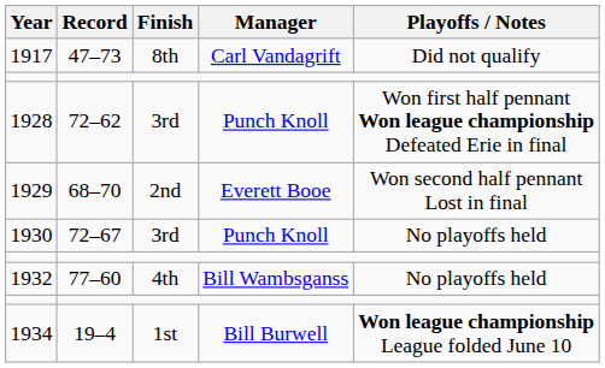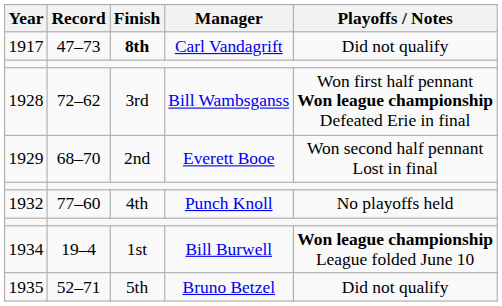1917 | Finish: normal -> bold
1928 | Manager: Punch Knoll -> Bill Wambsganss
- row: 1930 | 72–67 | 3rd | Punch Knoll | No playoffs held
1932 | Manager: Bill Wambsganss -> Punch Knoll
+ row: 1935 | 52–71 | 5th | Bruno Betzel | Did not qualify
